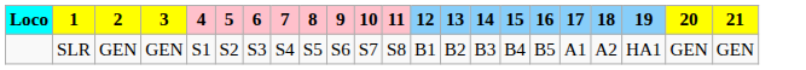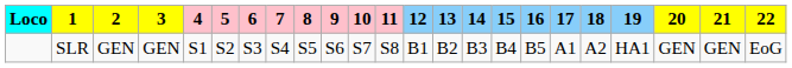+ column: 22 | EoG
